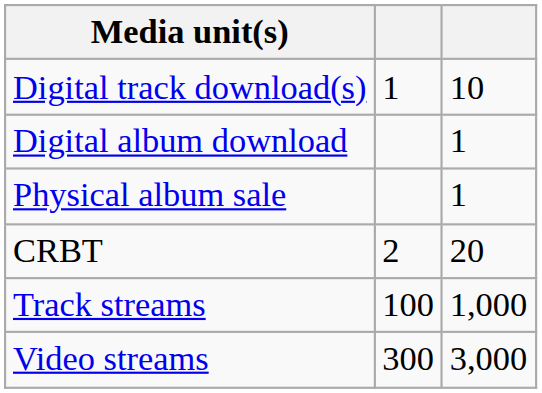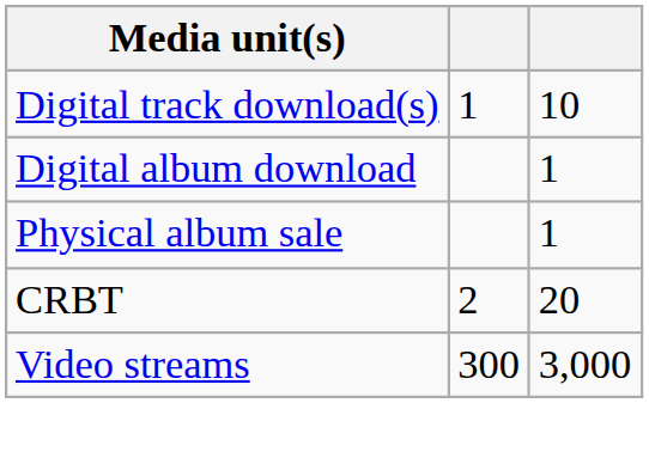- row: Track streams | 100 | 1,000
